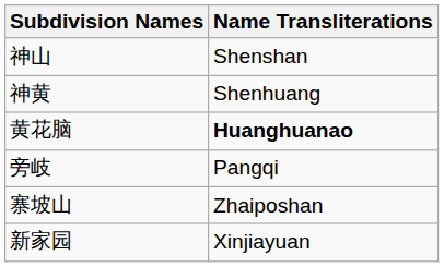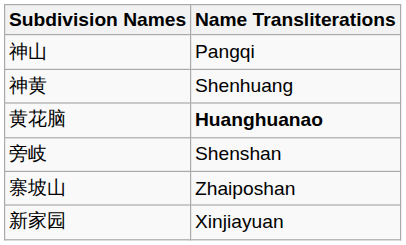神山 | Name Transliterations: Shenshan -> Pangqi
旁岐 | Name Transliterations: Pangqi -> Shenshan
